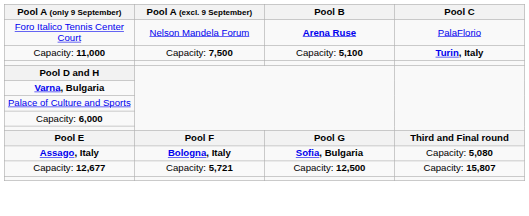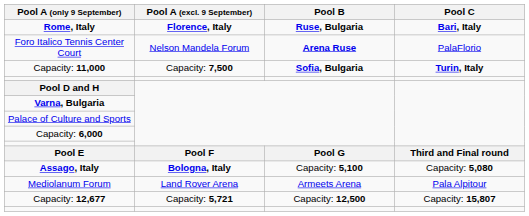+ row: Rome, Italy | Florence, Italy | Ruse, Bulgaria | Bari, Italy
Capacity: 11,000 | Pool B: Capacity: 5,100 -> Sofia, Bulgaria
Assago, Italy | Pool B: Sofia, Bulgaria -> Capacity: 5,100
+ row: Mediolanum Forum | Land Rover Arena | Armeets Arena | Pala Alpitour
